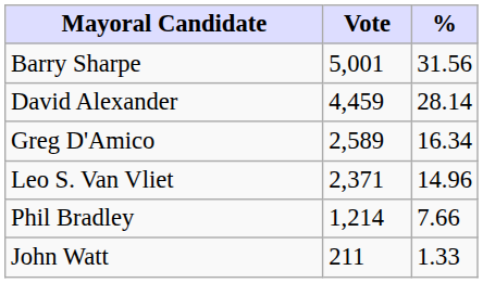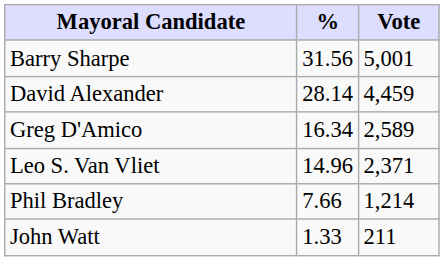columns swapped: Vote <-> %
